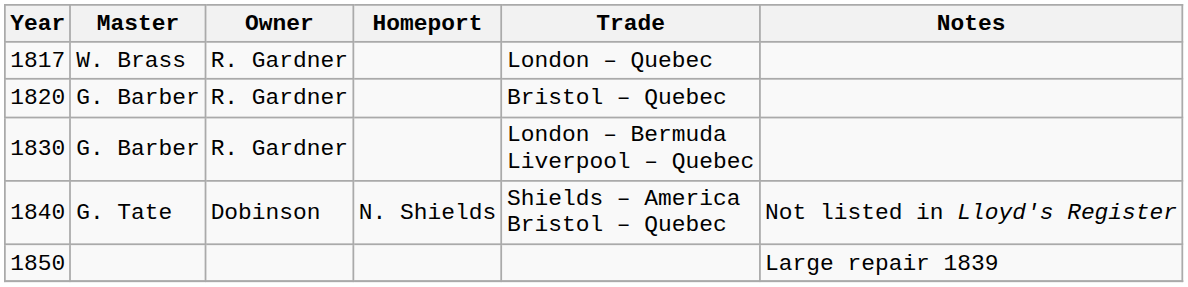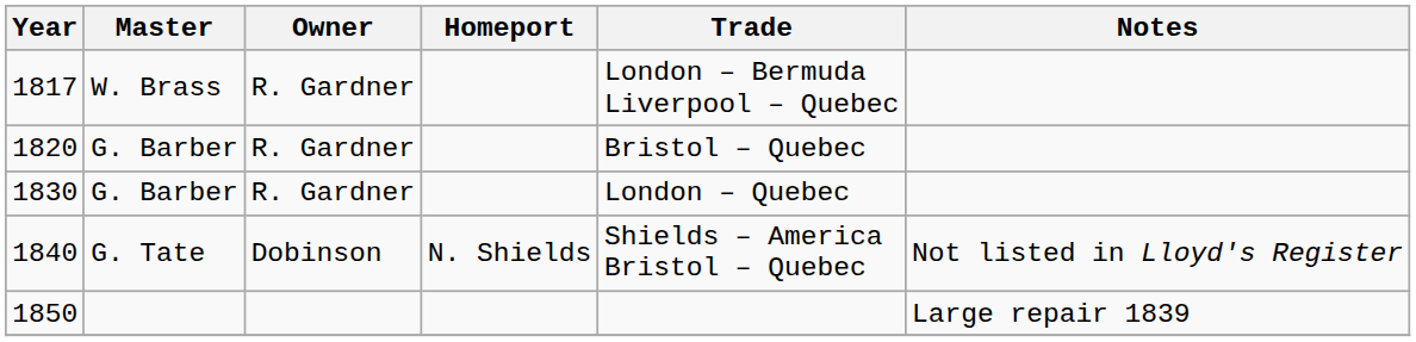1817 | Trade: London – Quebec -> London – Bermuda Liverpool – Quebec
1830 | Trade: London – Bermuda Liverpool – Quebec -> London – Quebec
